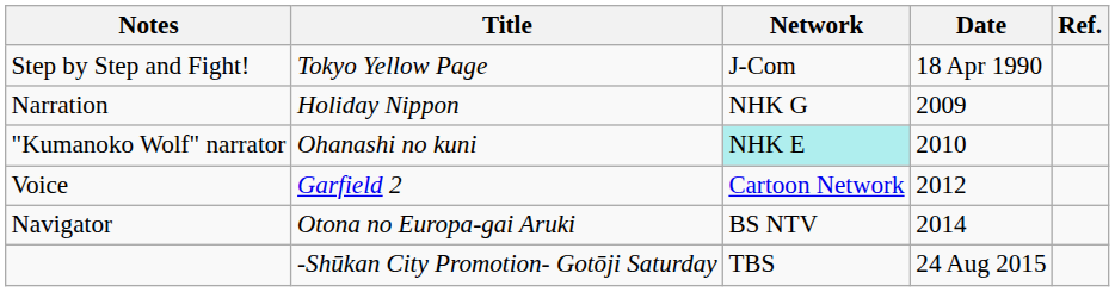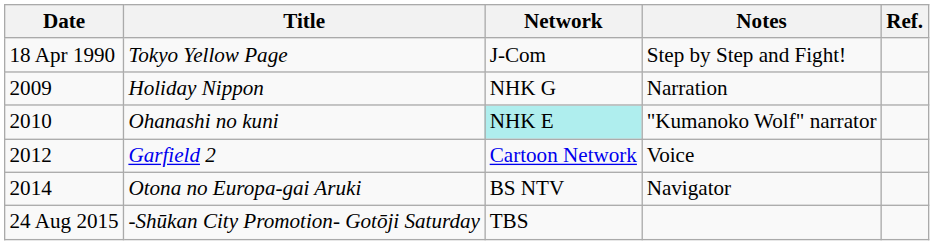columns swapped: Date <-> Notes
